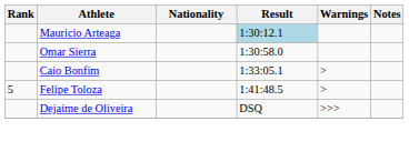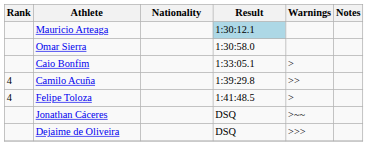+ row: 4 | Camilo Acuña | 1:39:29.8 | >>
Felipe Toloza | Rank: 5 -> 4
+ row: Jonathan Cáceres | DSQ | >~~
